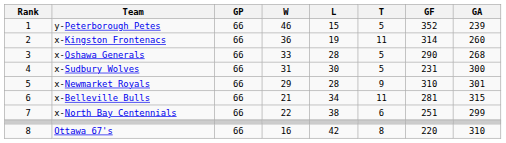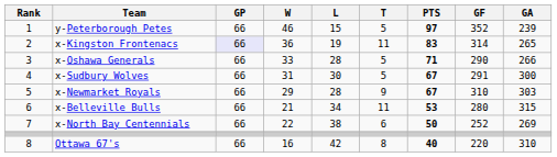+ column: PTS | 97 | 83 | 71 | 67 | 67 | 53 | 50 | 40
x-Kingston Frontenacs | GP: no background -> lavender background
x-Kingston Frontenacs | GA: 260 -> 265
x-Oshawa Generals | GA: 268 -> 266
x-Sudbury Wolves | GF: 231 -> 291
x-Newmarket Royals | GA: 301 -> 303
x-Belleville Bulls | GF: 281 -> 280
x-North Bay Centennials | GF: 251 -> 252
x-North Bay Centennials | GA: 299 -> 269
